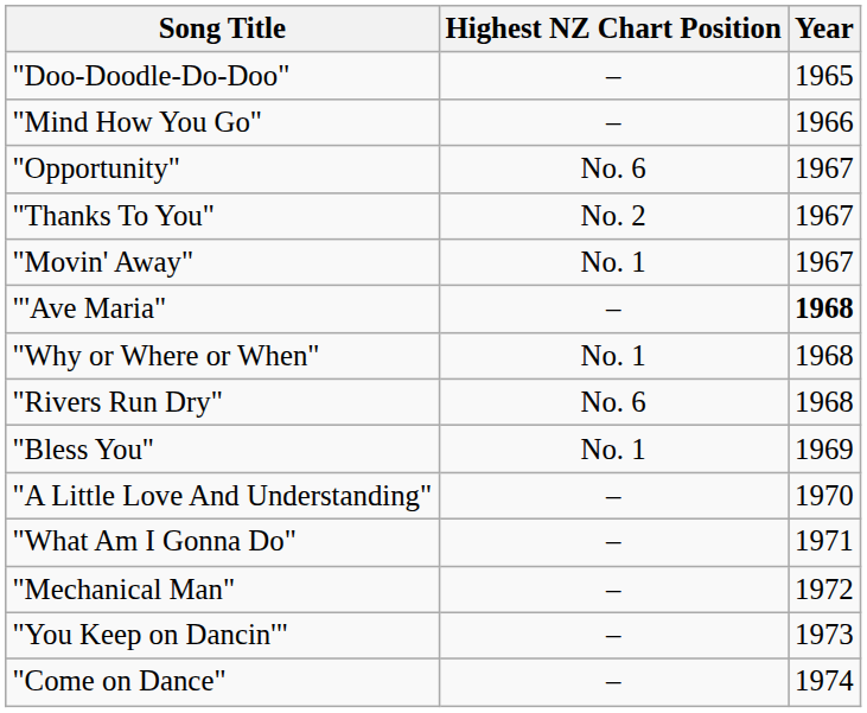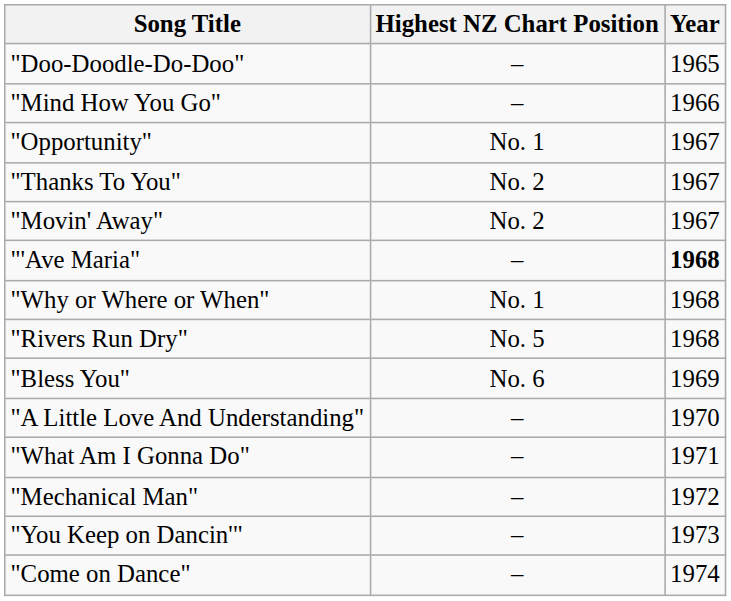"Opportunity" | Highest NZ Chart Position: No. 6 -> No. 1
"Movin' Away" | Highest NZ Chart Position: No. 1 -> No. 2
"Rivers Run Dry" | Highest NZ Chart Position: No. 6 -> No. 5
"Bless You" | Highest NZ Chart Position: No. 1 -> No. 6
